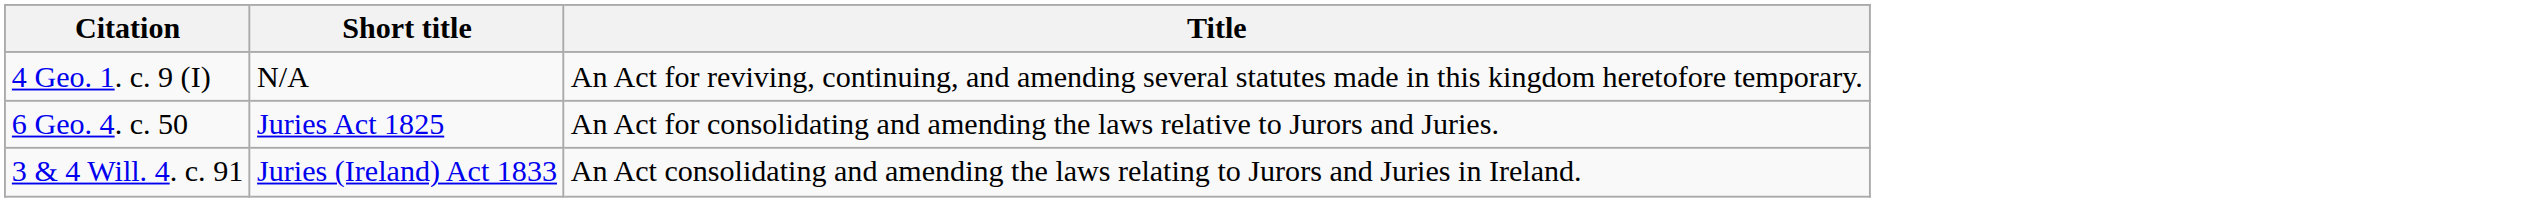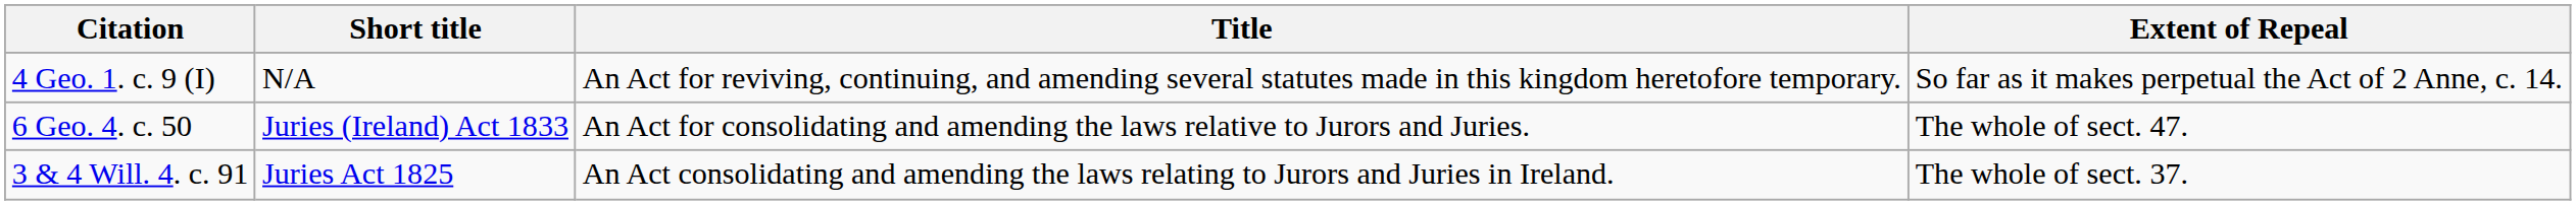+ column: Extent of Repeal | So far as it makes perpetual the Act of 2 Anne, c. 14. | The whole of sect. 47. | The whole of sect. 37.
6 Geo. 4. c. 50 | Short title: Juries Act 1825 -> Juries (Ireland) Act 1833
3 & 4 Will. 4. c. 91 | Short title: Juries (Ireland) Act 1833 -> Juries Act 1825
